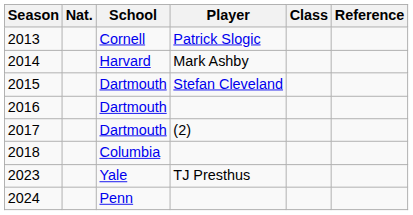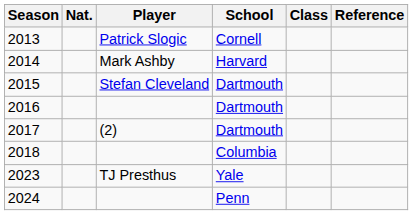columns swapped: Player <-> School
